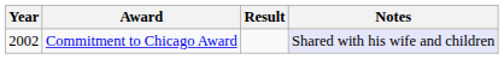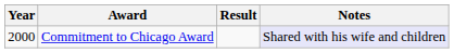Commitment to Chicago Award | Year: 2002 -> 2000
